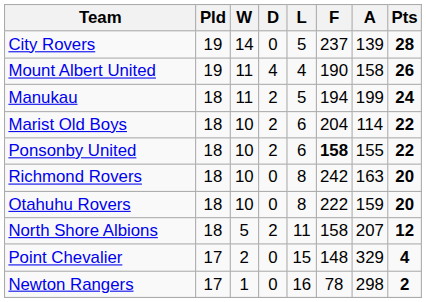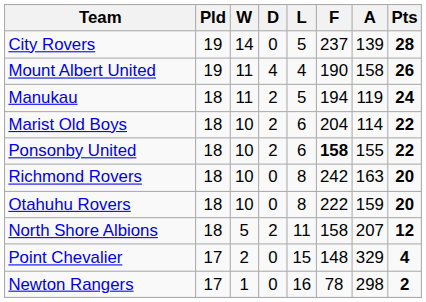Manukau | A: 199 -> 119
